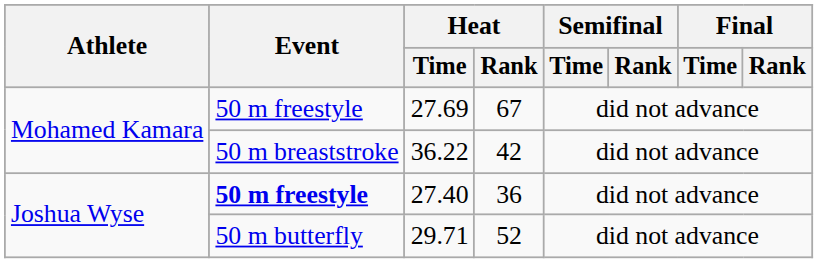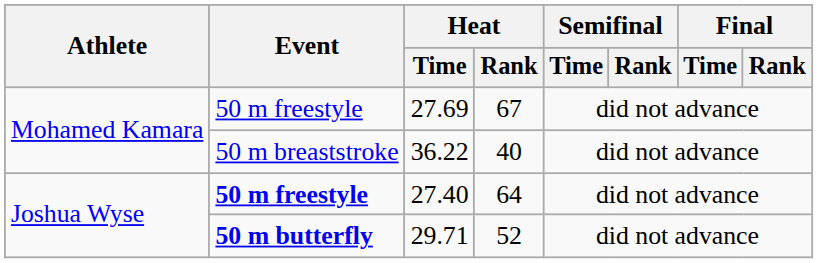36.22 | Heat / Rank: 42 -> 40
27.40 | Heat / Rank: 36 -> 64
29.71 | Event: normal -> bold
